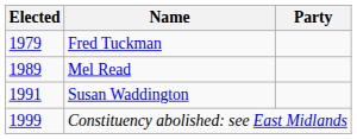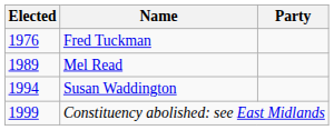Fred Tuckman | Elected: 1979 -> 1976
Susan Waddington | Elected: 1991 -> 1994
